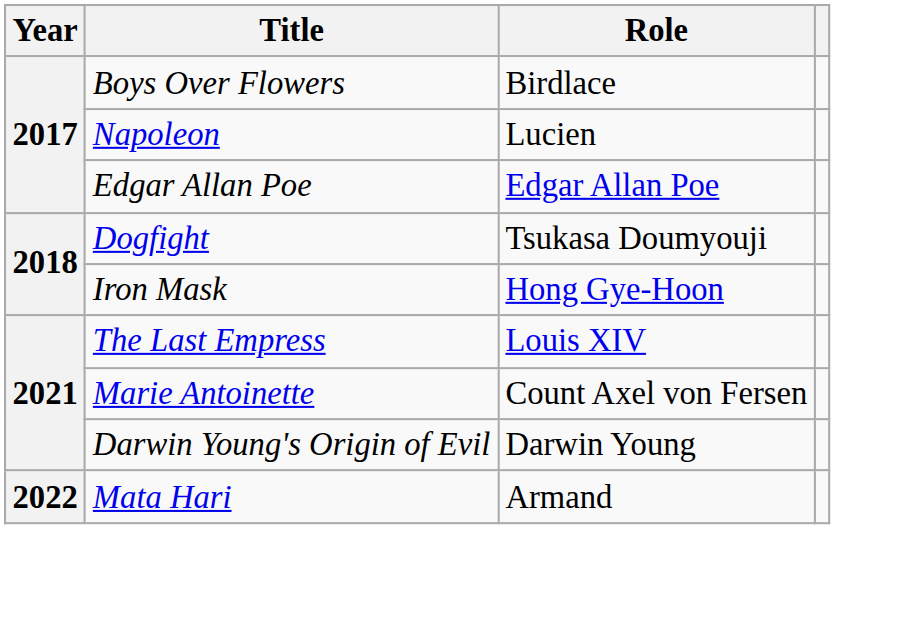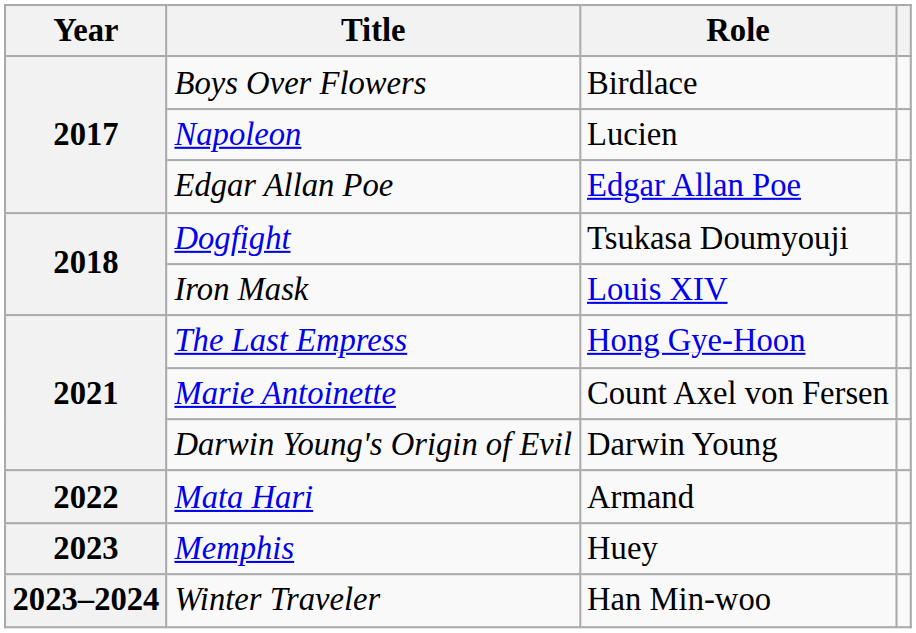Iron Mask | Role: Hong Gye-Hoon -> Louis XIV
The Last Empress | Role: Louis XIV -> Hong Gye-Hoon
+ row: 2023 | Memphis | Huey
+ row: 2023–2024 | Winter Traveler | Han Min-woo
